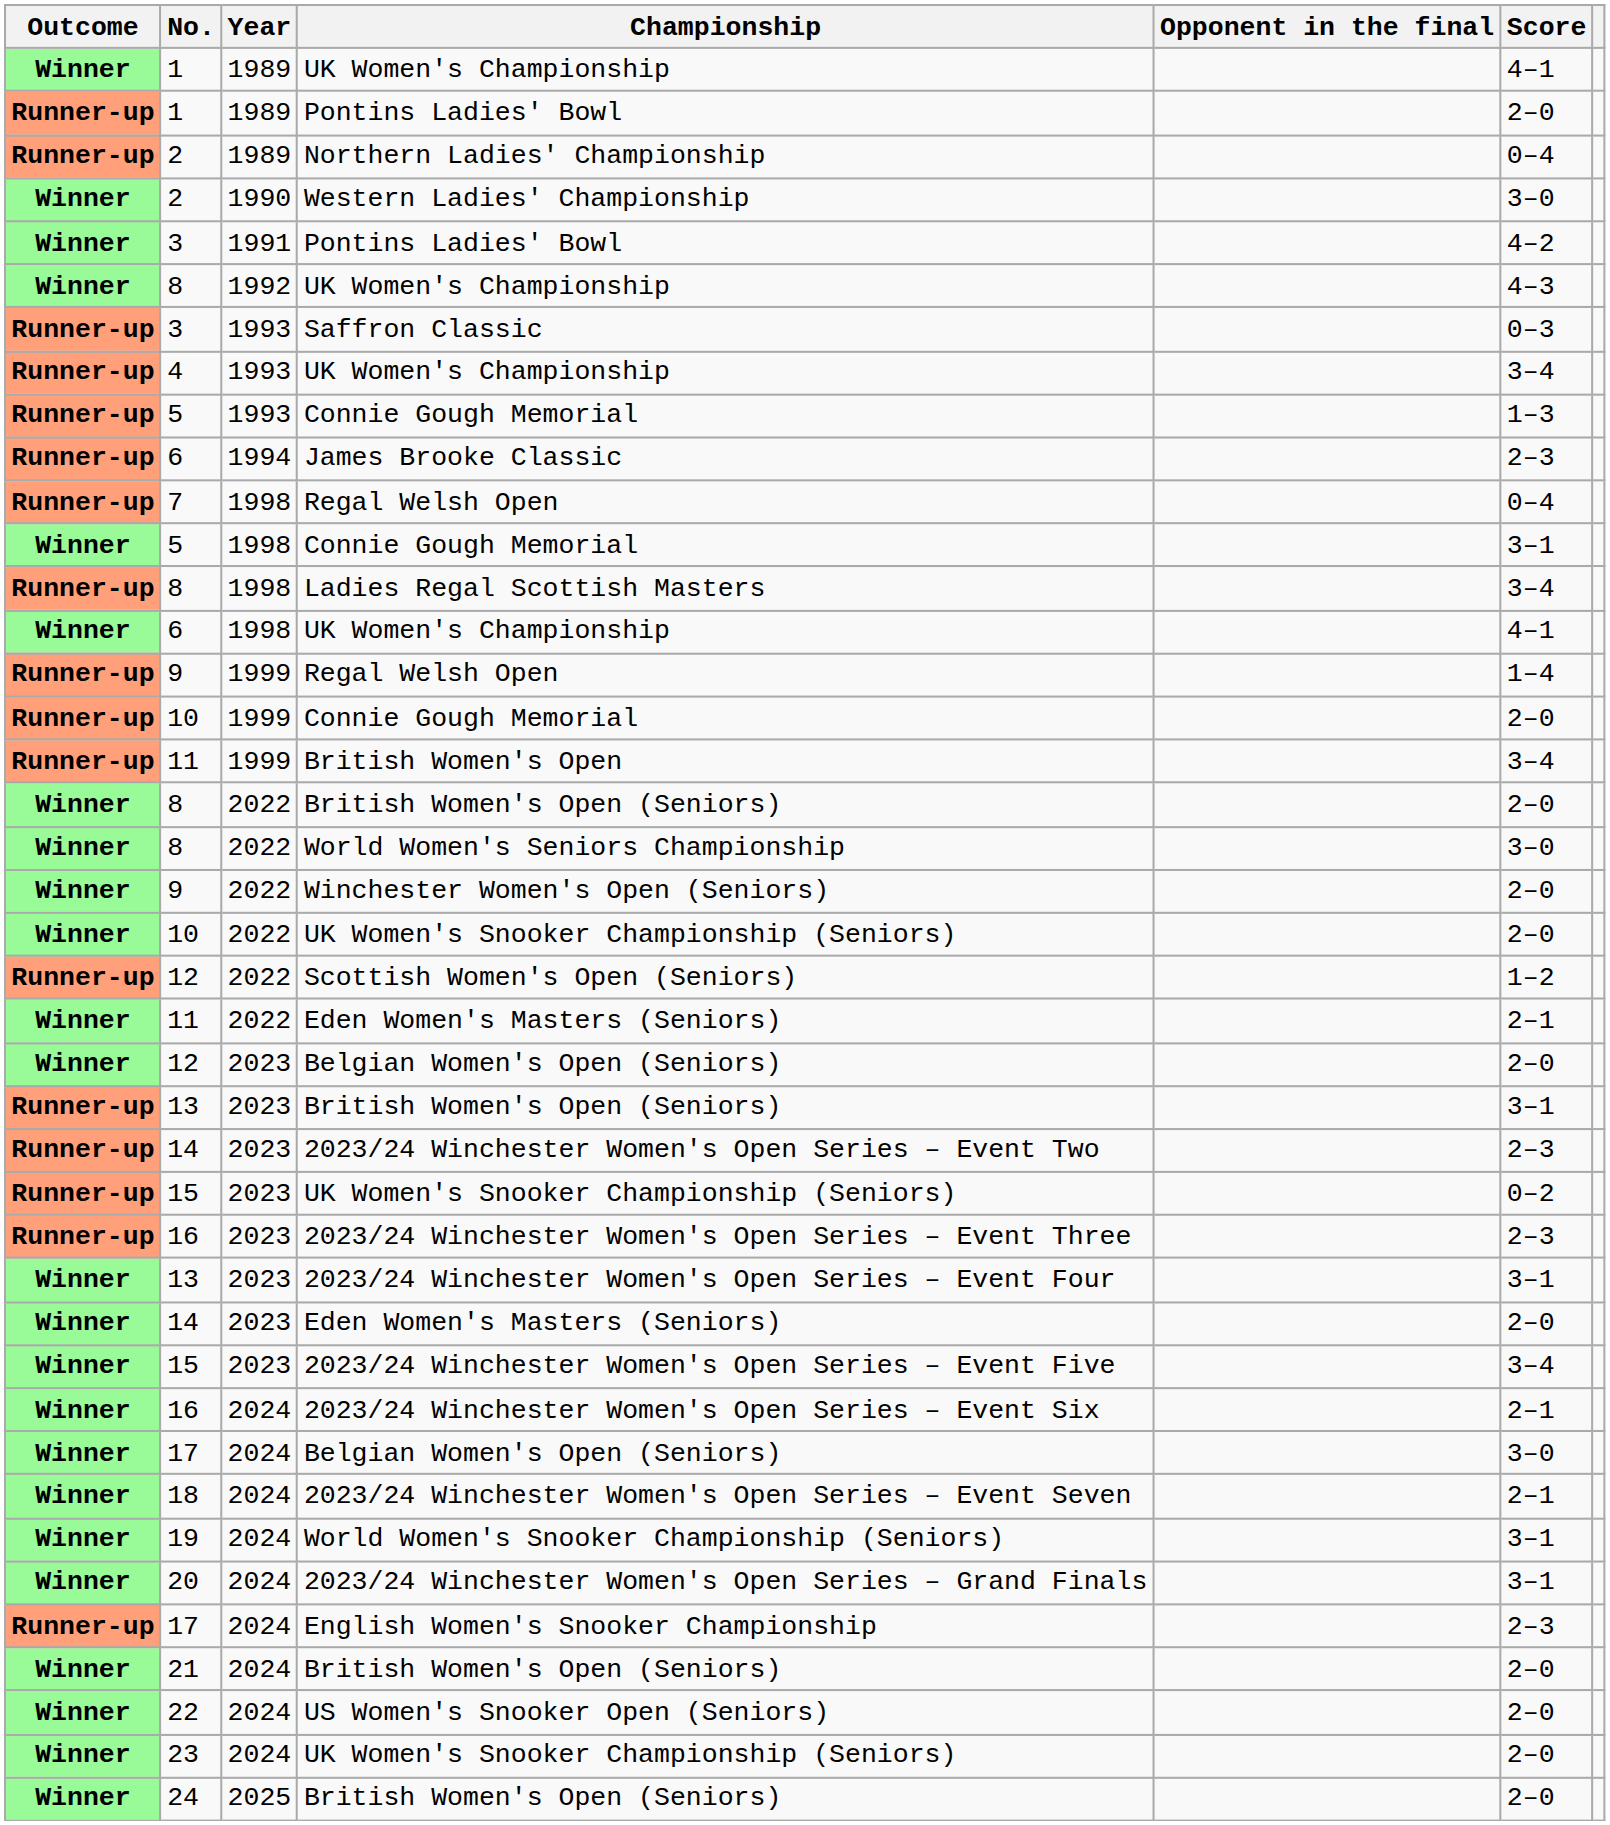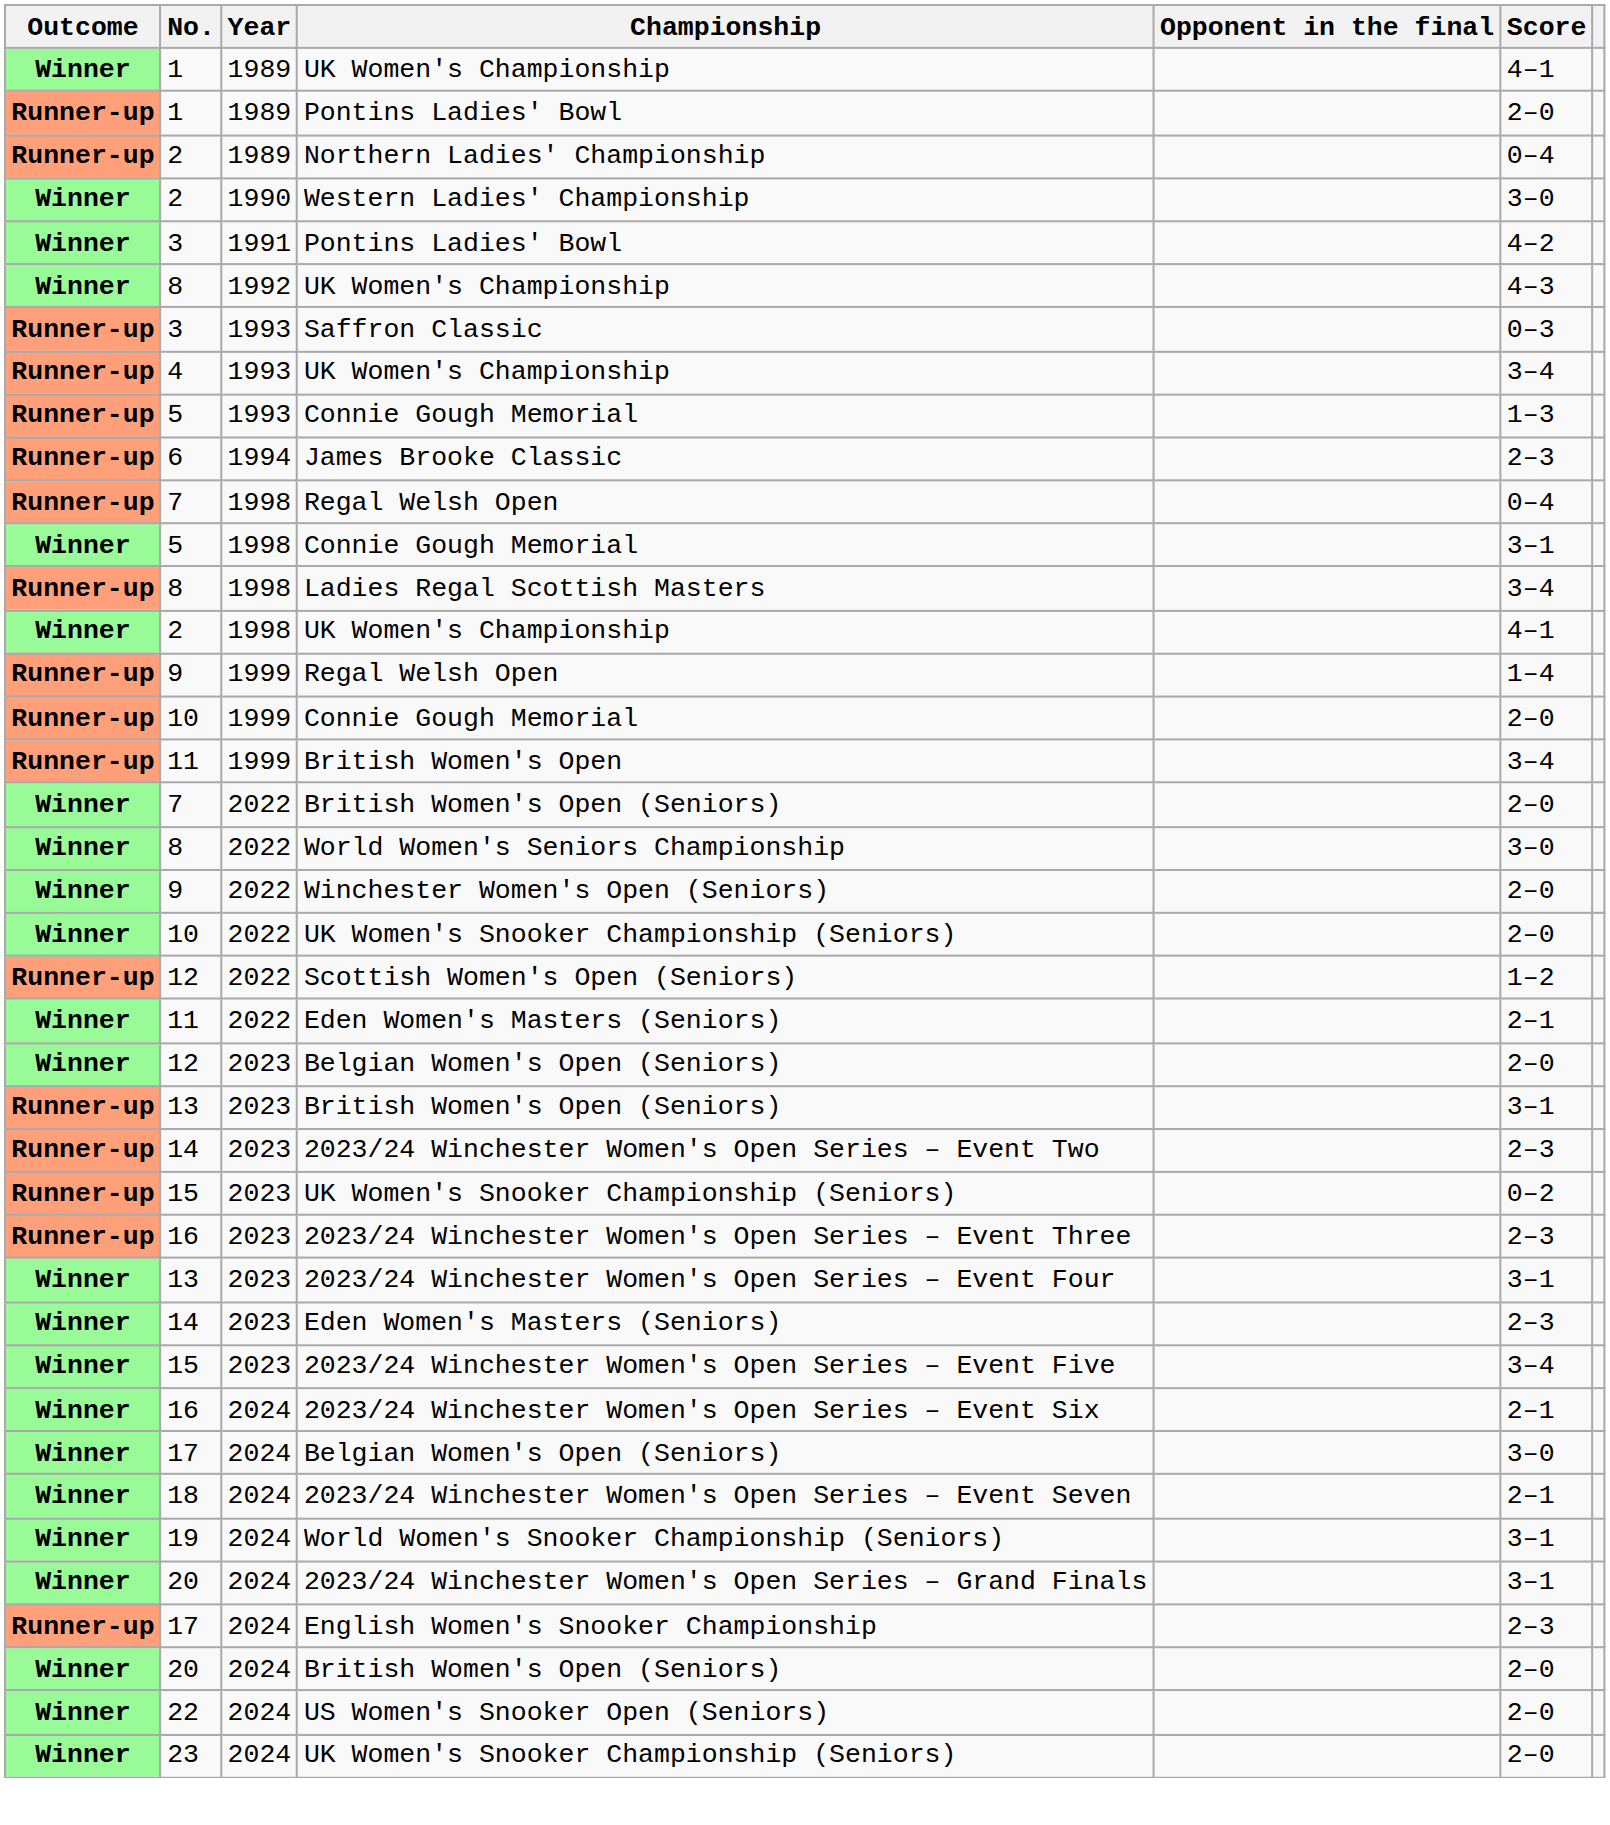1998 / UK Women's Championship | No.: 6 -> 2
2022 / British Women's Open (Seniors) | No.: 8 -> 7
2023 / Eden Women's Masters (Seniors) | Score: 2–0 -> 2–3
2024 / British Women's Open (Seniors) | No.: 21 -> 20
- row: Winner | 24 | 2025 | British Women's Open (Seniors) | 2–0
